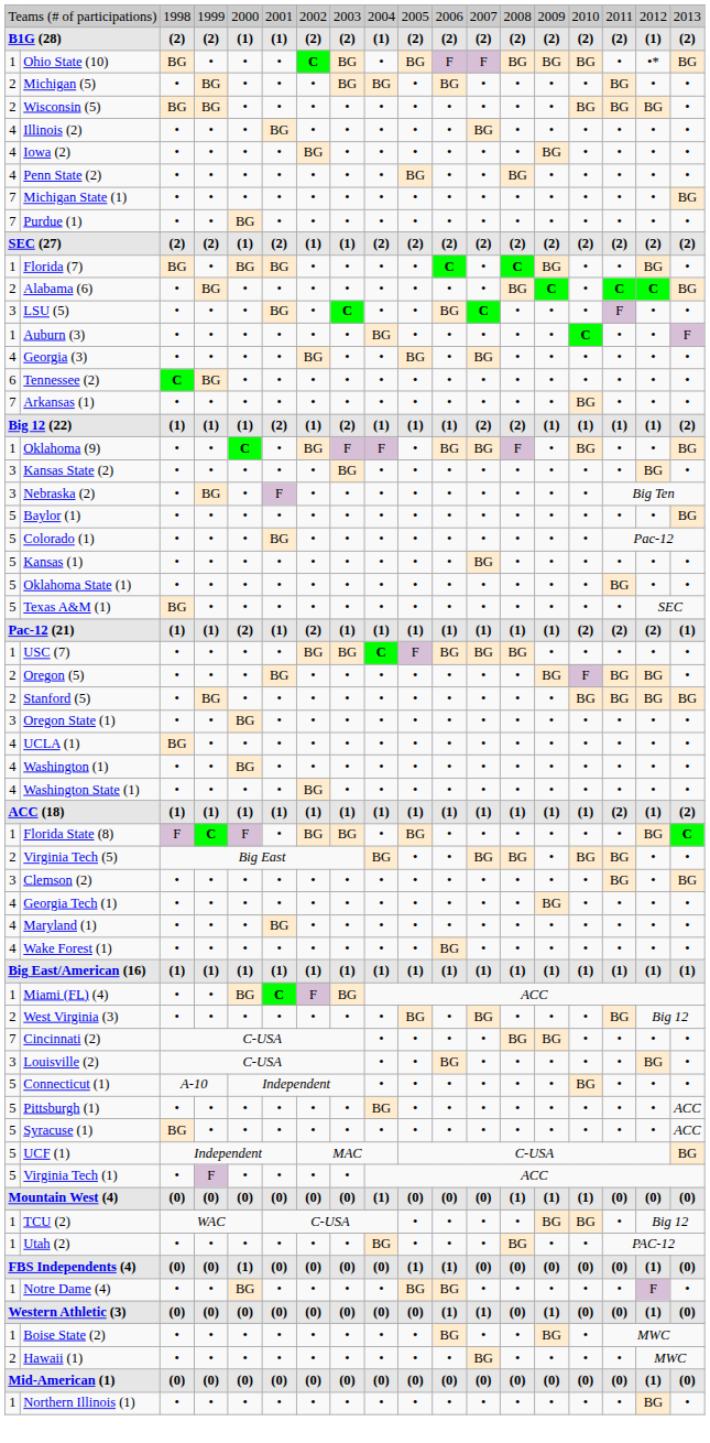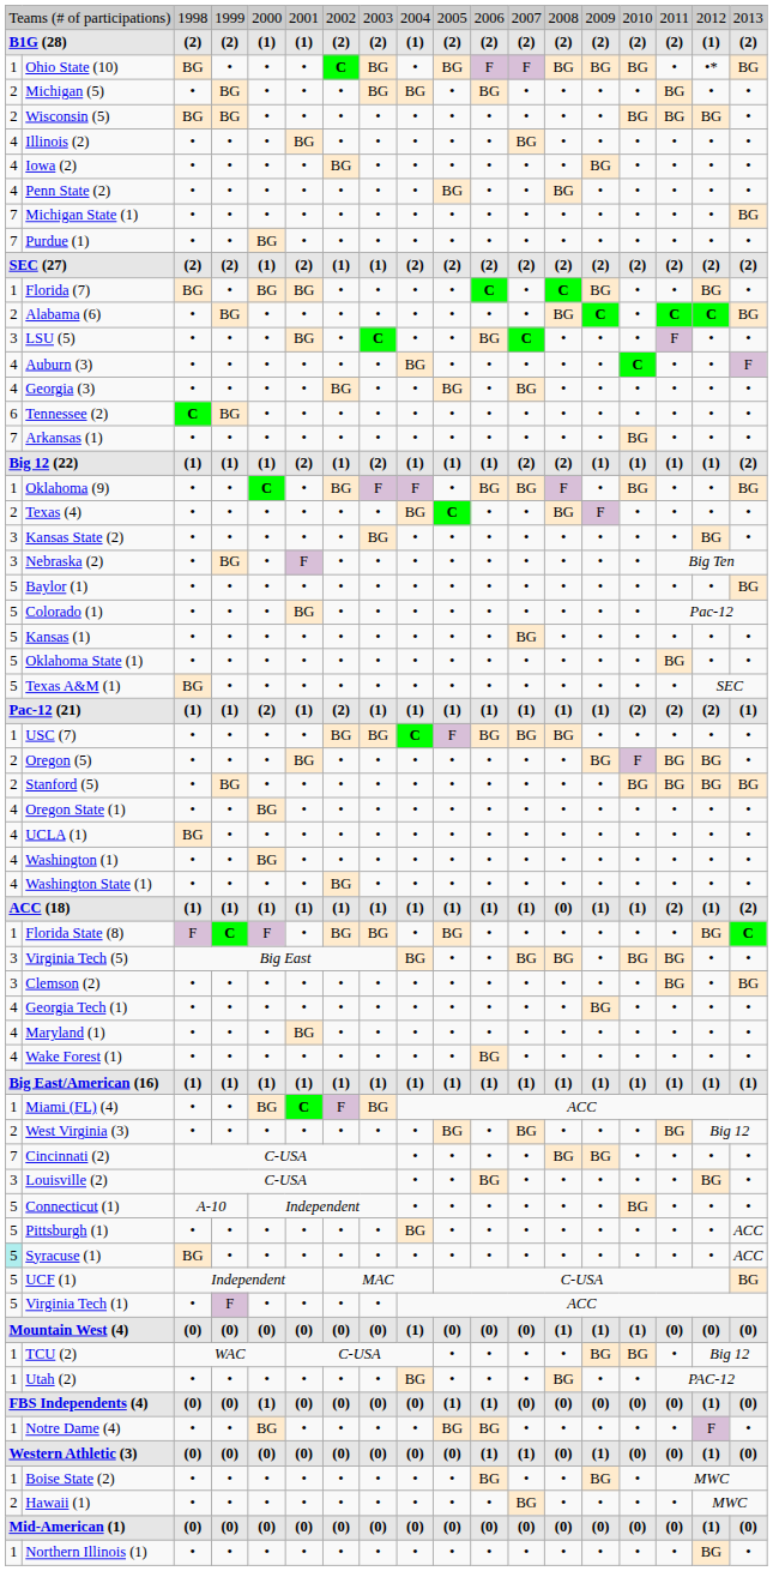Auburn (3) | column 1: 1 -> 4
+ row: 2 | Texas (4) | • | • | • | • | • | • | BG | C | • | • | BG | F | • | • | • | •
Oregon State (1) | column 1: 3 -> 4
ACC (18) | column 13: (1) -> (0)
Virginia Tech (5) | column 1: 2 -> 3
Syracuse (1) | column 1: no background -> paleturquoise background
